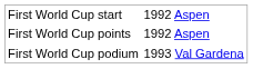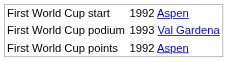rows swapped: First World Cup points <-> First World Cup podium
